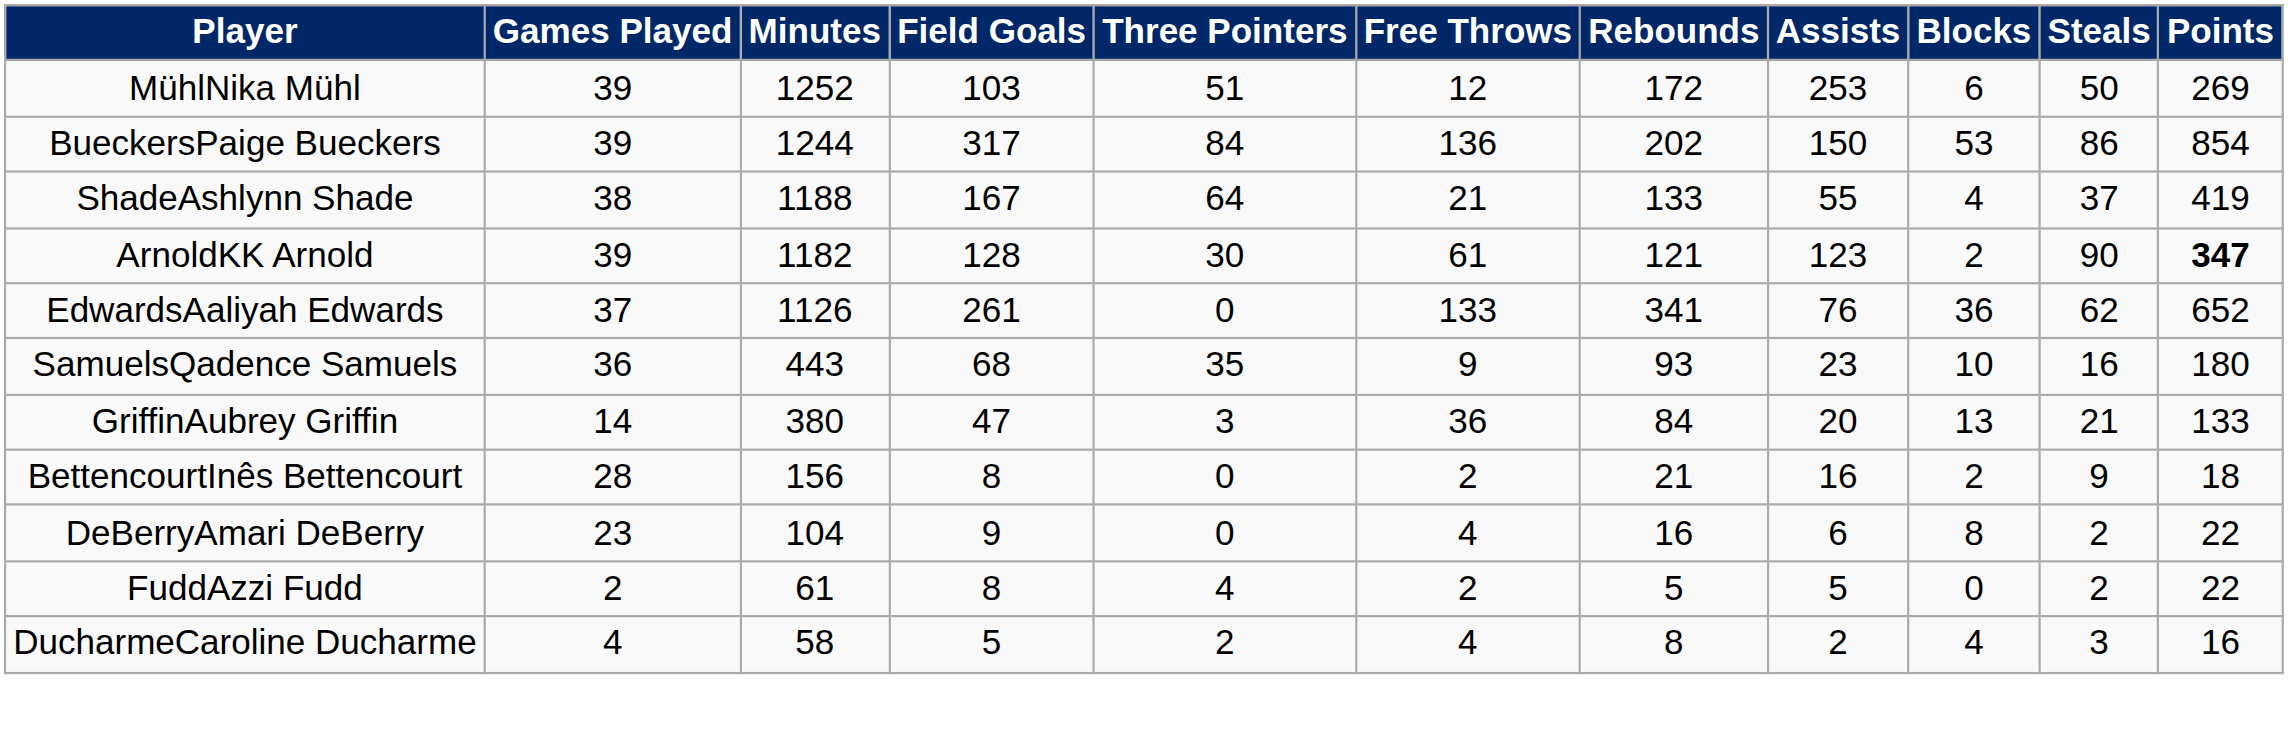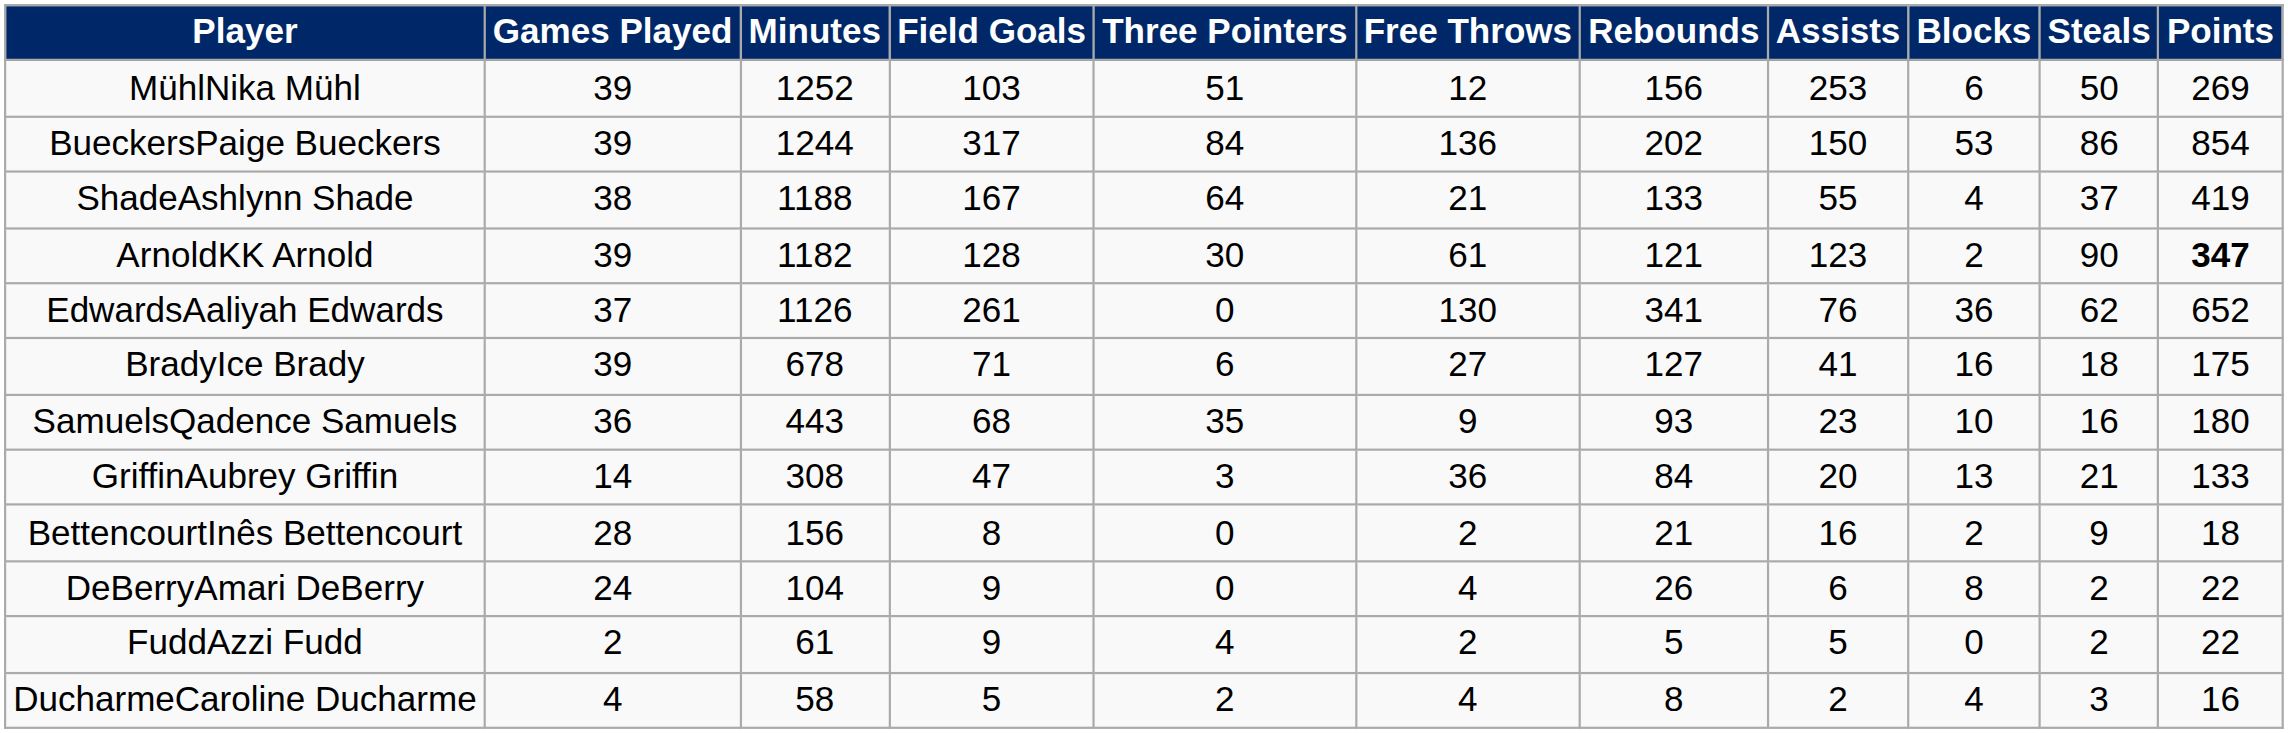MühlNika Mühl | Rebounds: 172 -> 156
EdwardsAaliyah Edwards | Free Throws: 133 -> 130
+ row: BradyIce Brady | 39 | 678 | 71 | 6 | 27 | 127 | 41 | 16 | 18 | 175
GriffinAubrey Griffin | Minutes: 380 -> 308
DeBerryAmari DeBerry | Games Played: 23 -> 24
DeBerryAmari DeBerry | Rebounds: 16 -> 26
FuddAzzi Fudd | Field Goals: 8 -> 9
